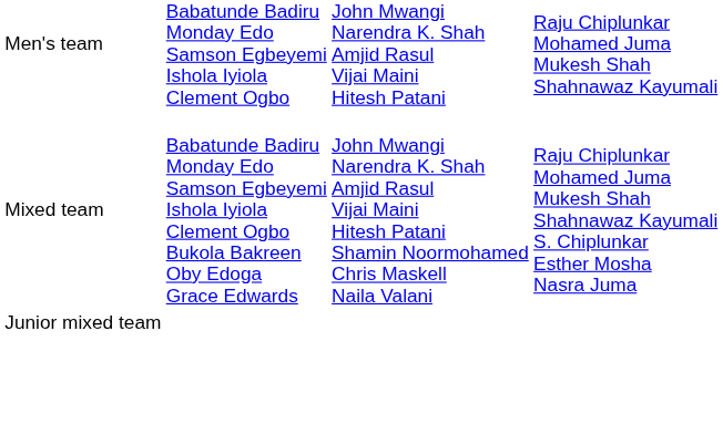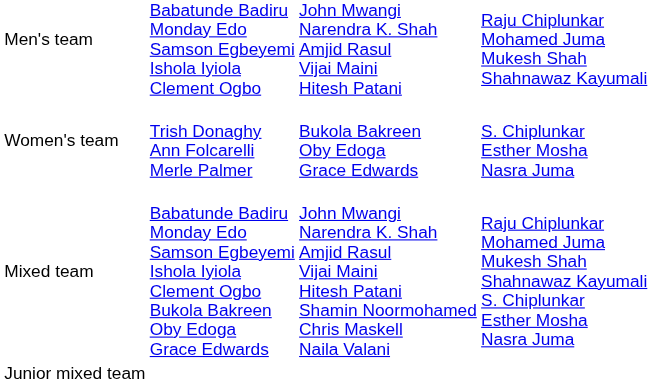+ row: Women's team | Trish Donaghy Ann Folcarelli Merle Palmer | Bukola Bakreen Oby Edoga Grace Edwards | S. Chiplunkar Esther Mosha Nasra Juma
